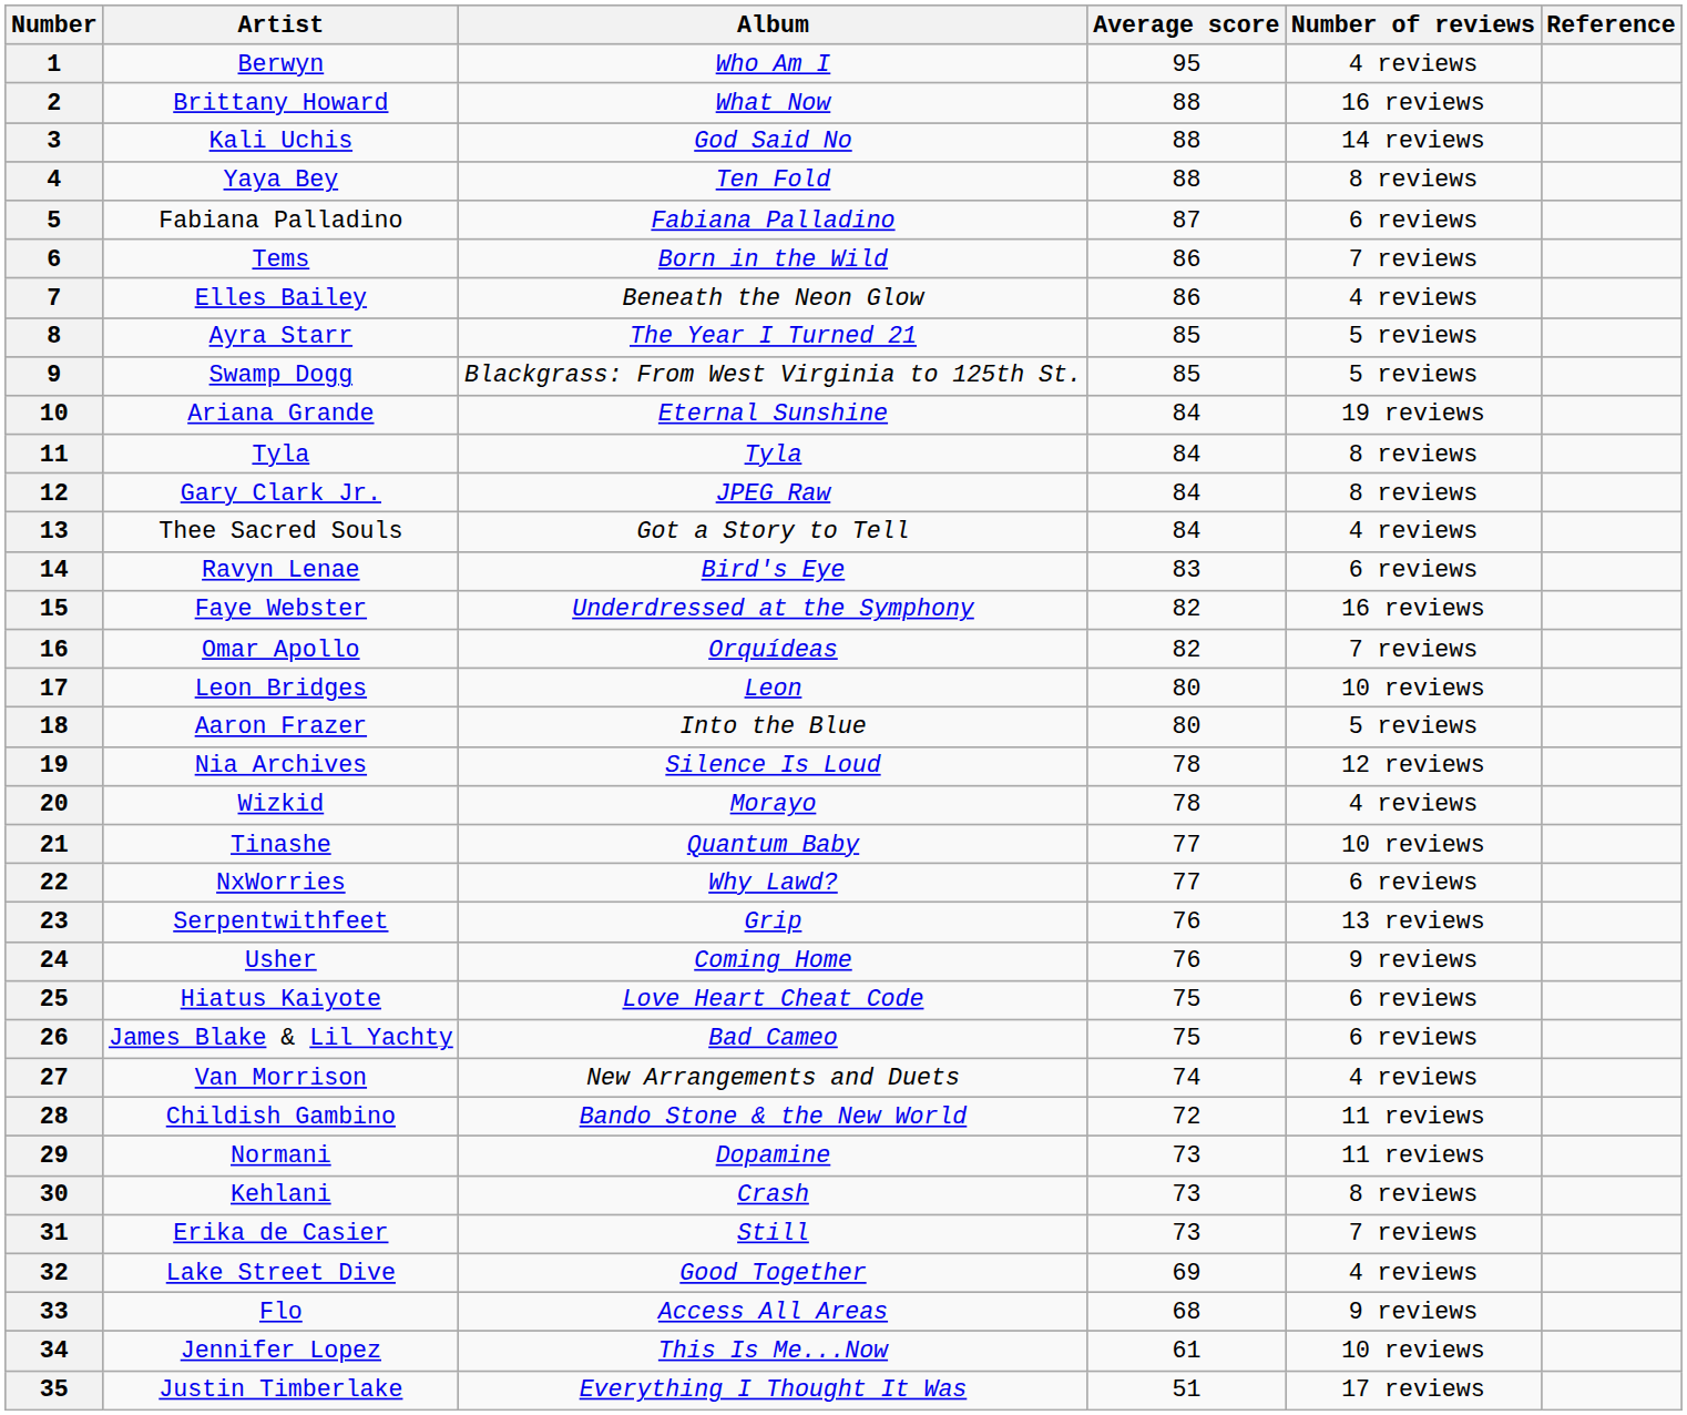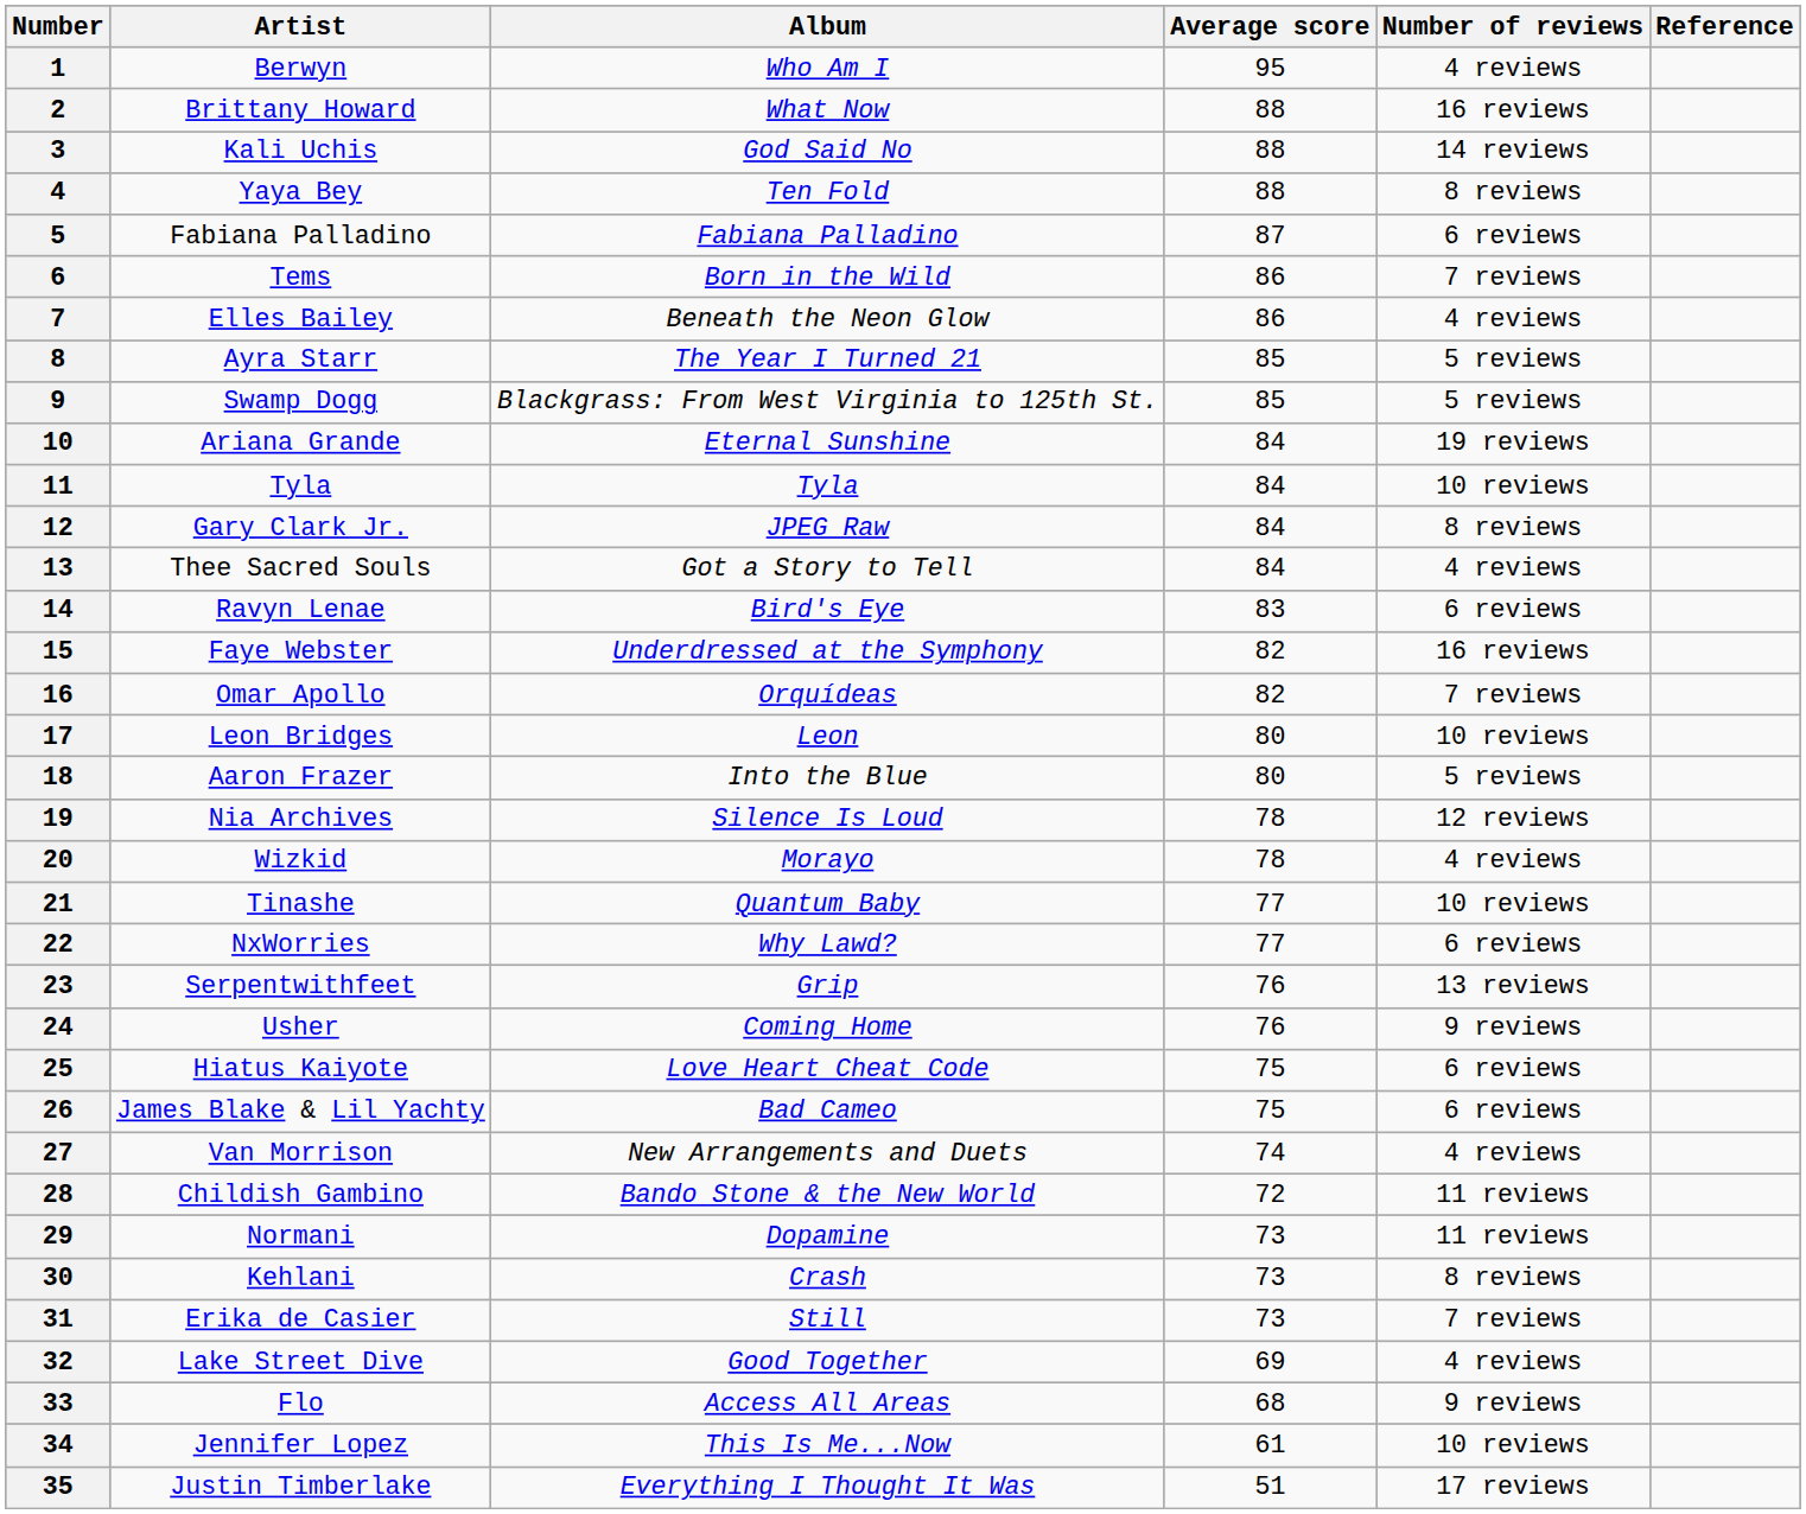11 | Number of reviews: 8 reviews -> 10 reviews
